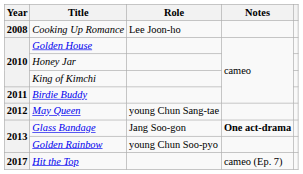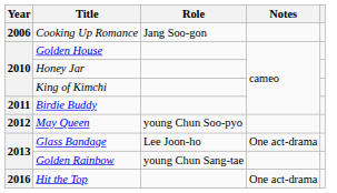Cooking Up Romance | Year: 2008 -> 2006
Cooking Up Romance | Role: Lee Joon-ho -> Jang Soo-gon
May Queen | Role: young Chun Sang-tae -> young Chun Soo-pyo
Glass Bandage | Role: Jang Soo-gon -> Lee Joon-ho
Glass Bandage | Notes: bold -> normal
Golden Rainbow | Role: young Chun Soo-pyo -> young Chun Sang-tae
Hit the Top | Year: 2017 -> 2016
Hit the Top | Notes: cameo (Ep. 7) -> One act-drama
